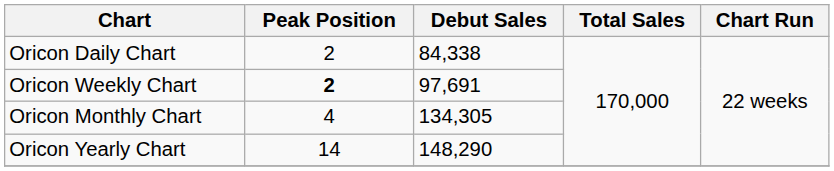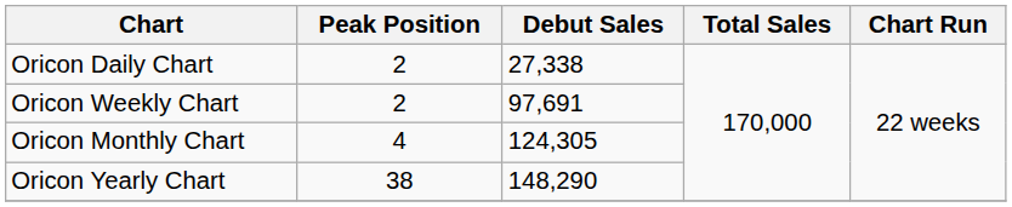Oricon Daily Chart | Debut Sales: 84,338 -> 27,338
Oricon Weekly Chart | Peak Position: bold -> normal
Oricon Monthly Chart | Debut Sales: 134,305 -> 124,305
Oricon Yearly Chart | Peak Position: 14 -> 38
